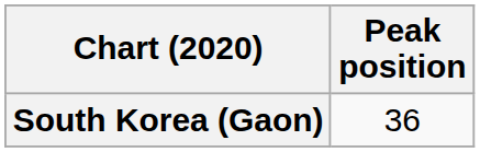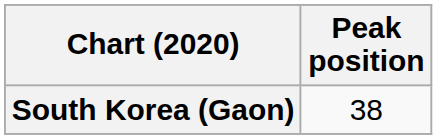South Korea (Gaon) | Peak position: 36 -> 38
